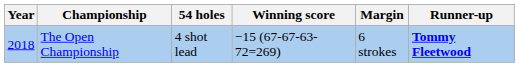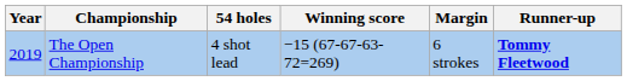The Open Championship | Year: 2018 -> 2019
